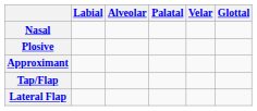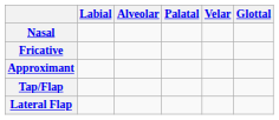- row: Plosive
+ row: Fricative
